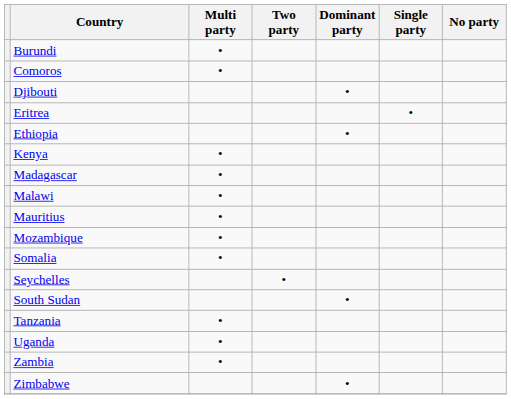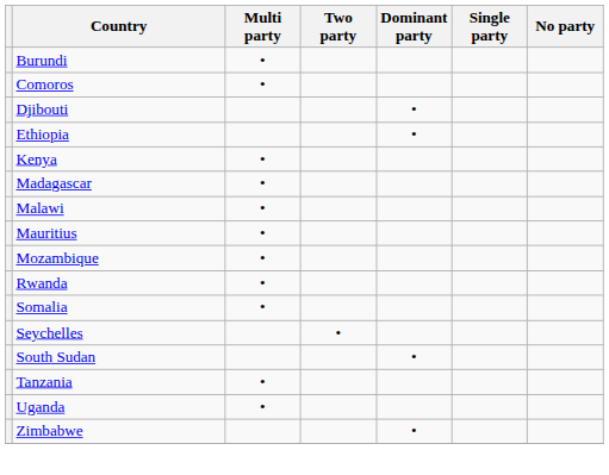- row: Eritrea | •
+ row: Rwanda | •
- row: Zambia | •
